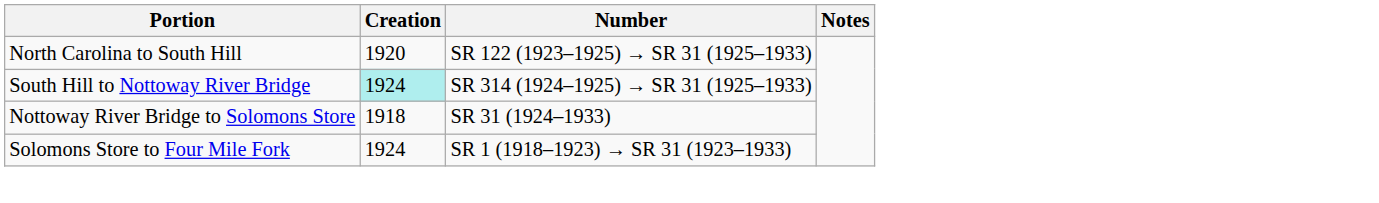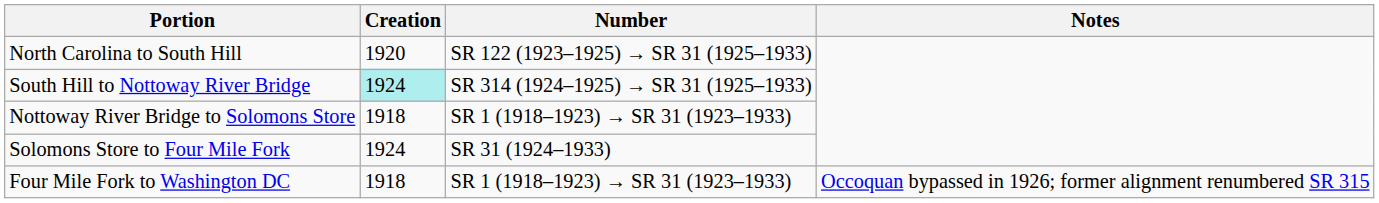Nottoway River Bridge to Solomons Store | Number: SR 31 (1924–1933) -> SR 1 (1918–1923) → SR 31 (1923–1933)
Solomons Store to Four Mile Fork | Number: SR 1 (1918–1923) → SR 31 (1923–1933) -> SR 31 (1924–1933)
+ row: Four Mile Fork to Washington DC | 1918 | SR 1 (1918–1923) → SR 31 (1923–1933) | Occoquan bypassed in 1926; former alignment renumbered SR 315
